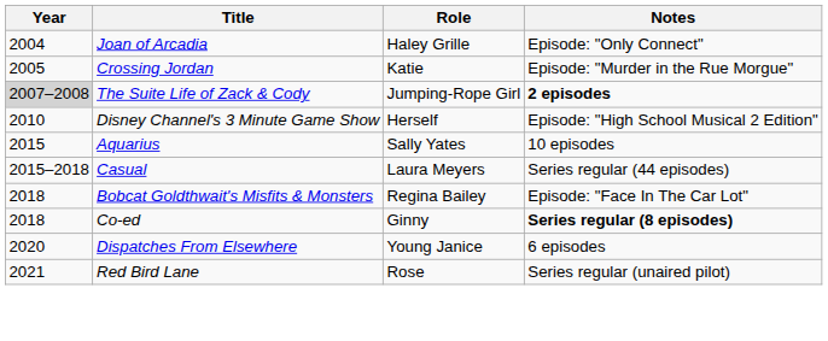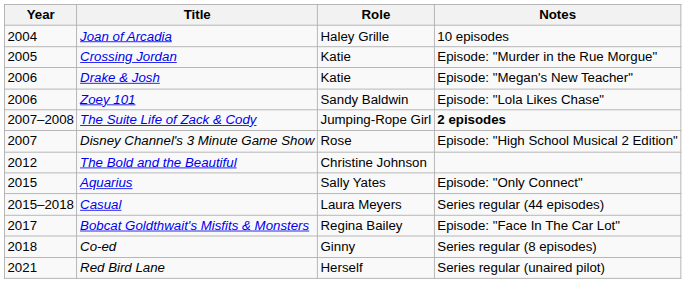Joan of Arcadia | Notes: Episode: "Only Connect" -> 10 episodes
+ row: 2006 | Drake & Josh | Katie | Episode: "Megan's New Teacher"
+ row: 2006 | Zoey 101 | Sandy Baldwin | Episode: "Lola Likes Chase"
The Suite Life of Zack & Cody | Year: lightgrey background -> no background
Disney Channel's 3 Minute Game Show | Year: 2010 -> 2007
Disney Channel's 3 Minute Game Show | Role: Herself -> Rose
+ row: 2012 | The Bold and the Beautiful | Christine Johnson
Aquarius | Notes: 10 episodes -> Episode: "Only Connect"
Bobcat Goldthwait's Misfits & Monsters | Year: 2018 -> 2017
Co-ed | Notes: bold -> normal
- row: 2020 | Dispatches From Elsewhere | Young Janice | 6 episodes
Red Bird Lane | Role: Rose -> Herself
